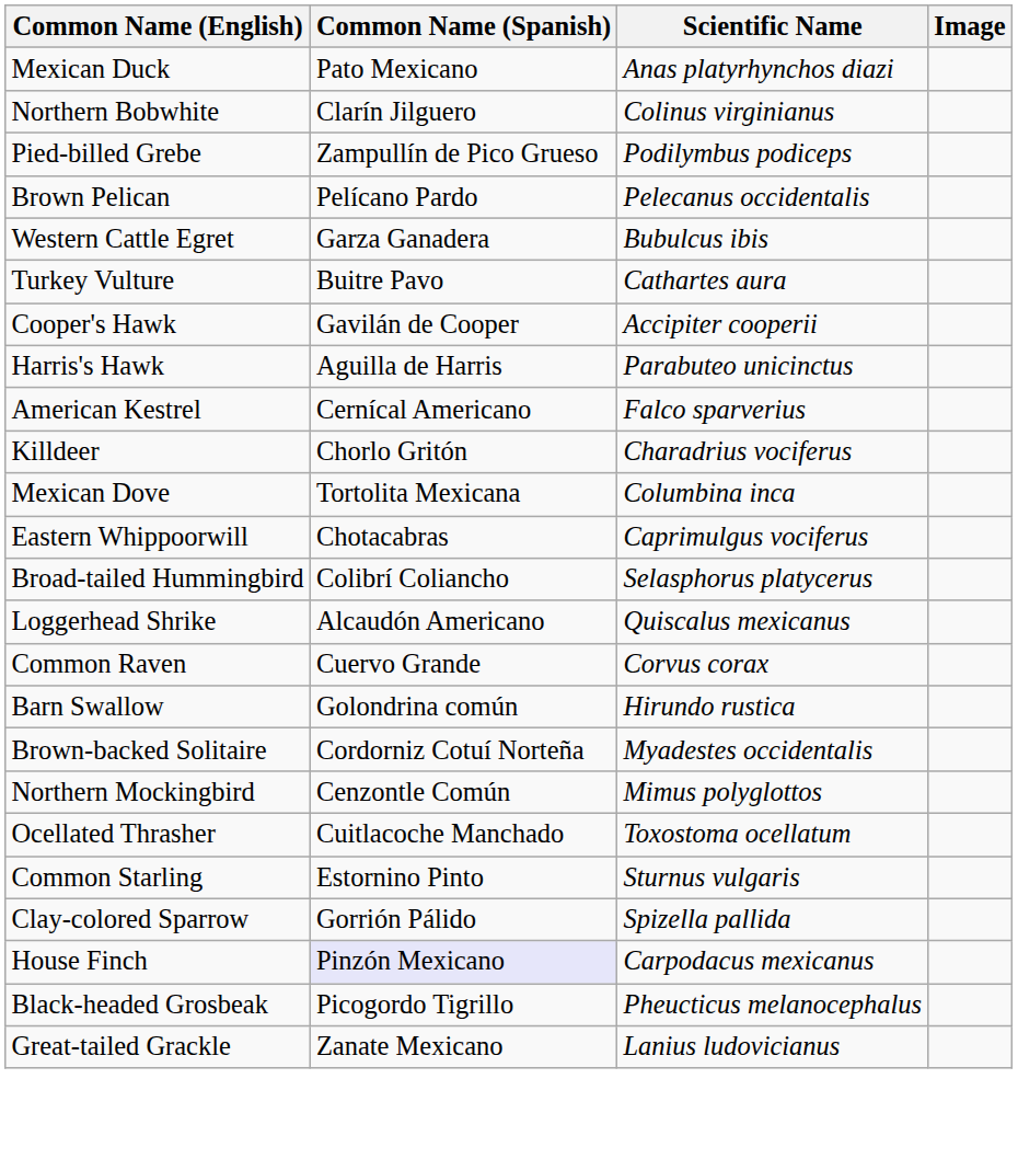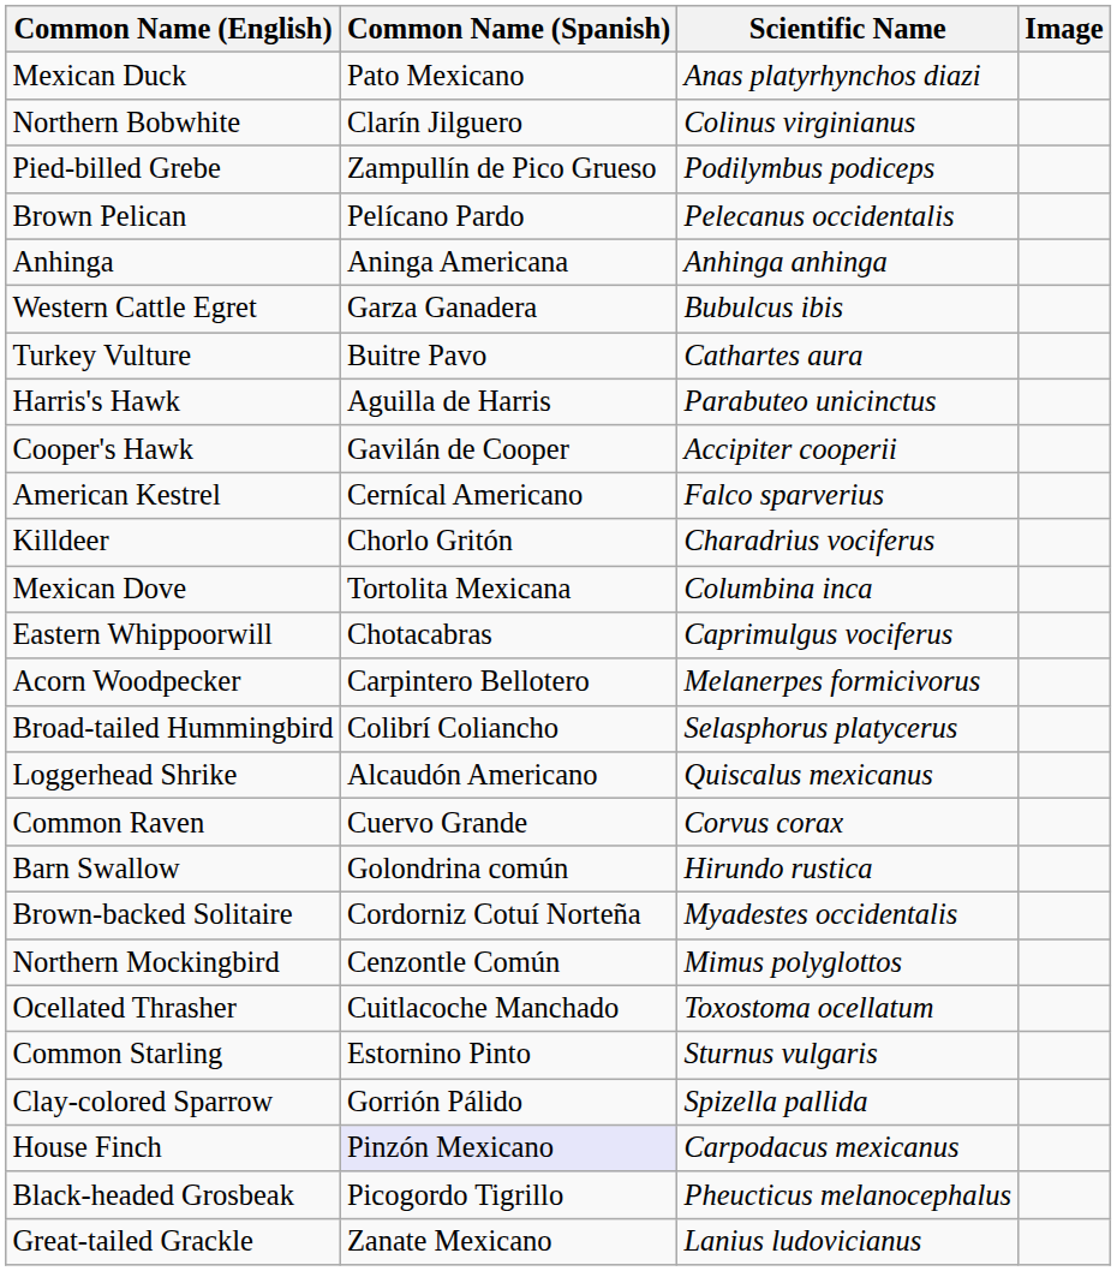+ row: Anhinga | Aninga Americana | Anhinga anhinga
rows swapped: Cooper's Hawk <-> Harris's Hawk
+ row: Acorn Woodpecker | Carpintero Bellotero | Melanerpes formicivorus
